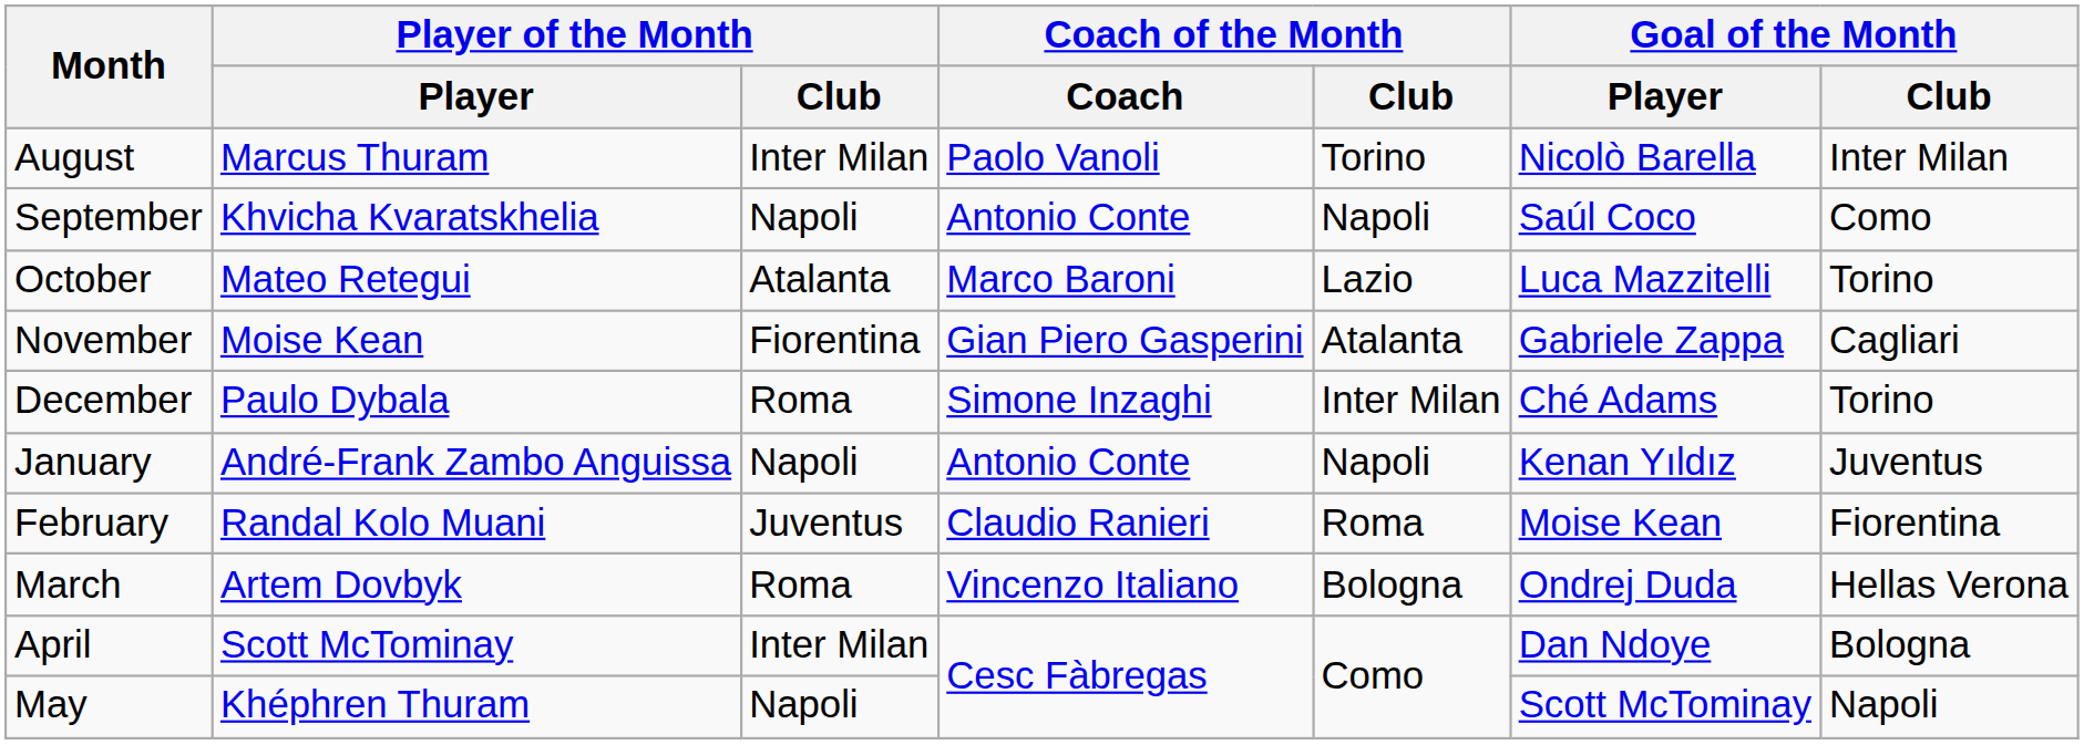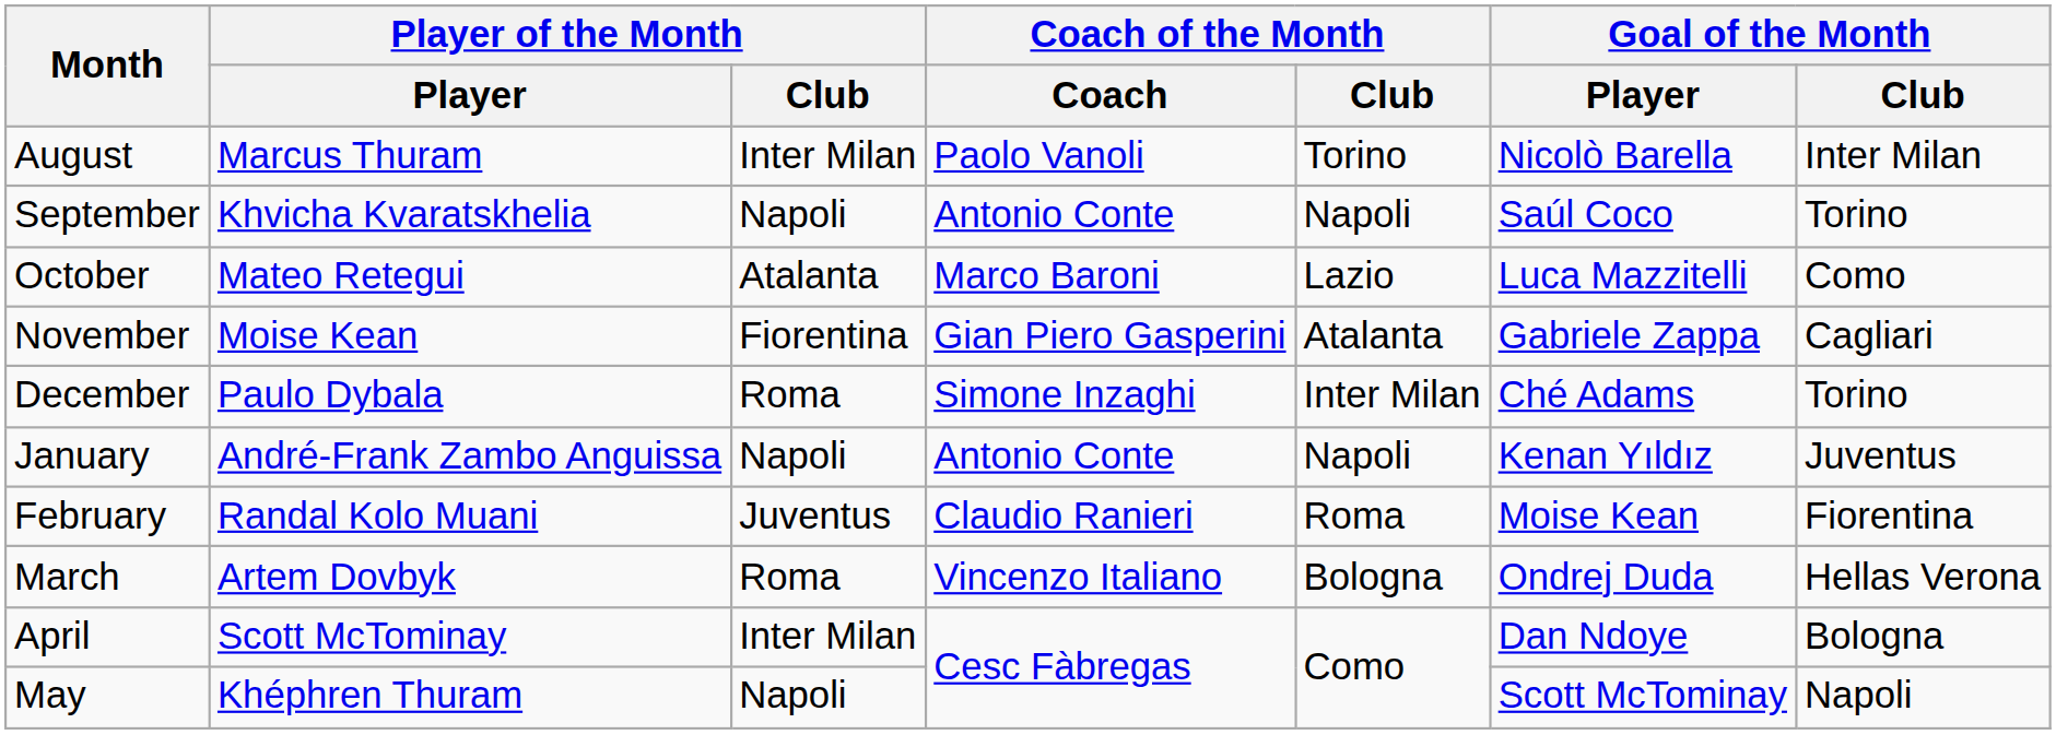September | Goal of the Month / Club: Como -> Torino
October | Goal of the Month / Club: Torino -> Como
